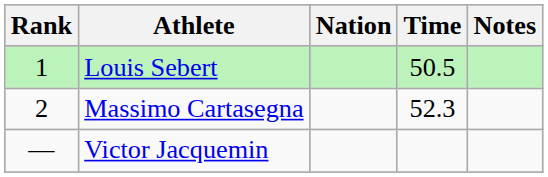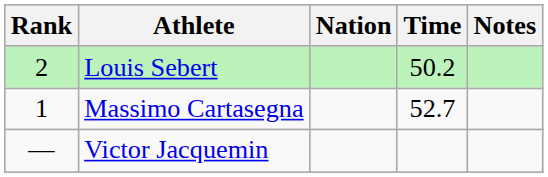Louis Sebert | Rank: 1 -> 2
Louis Sebert | Time: 50.5 -> 50.2
Massimo Cartasegna | Rank: 2 -> 1
Massimo Cartasegna | Time: 52.3 -> 52.7
